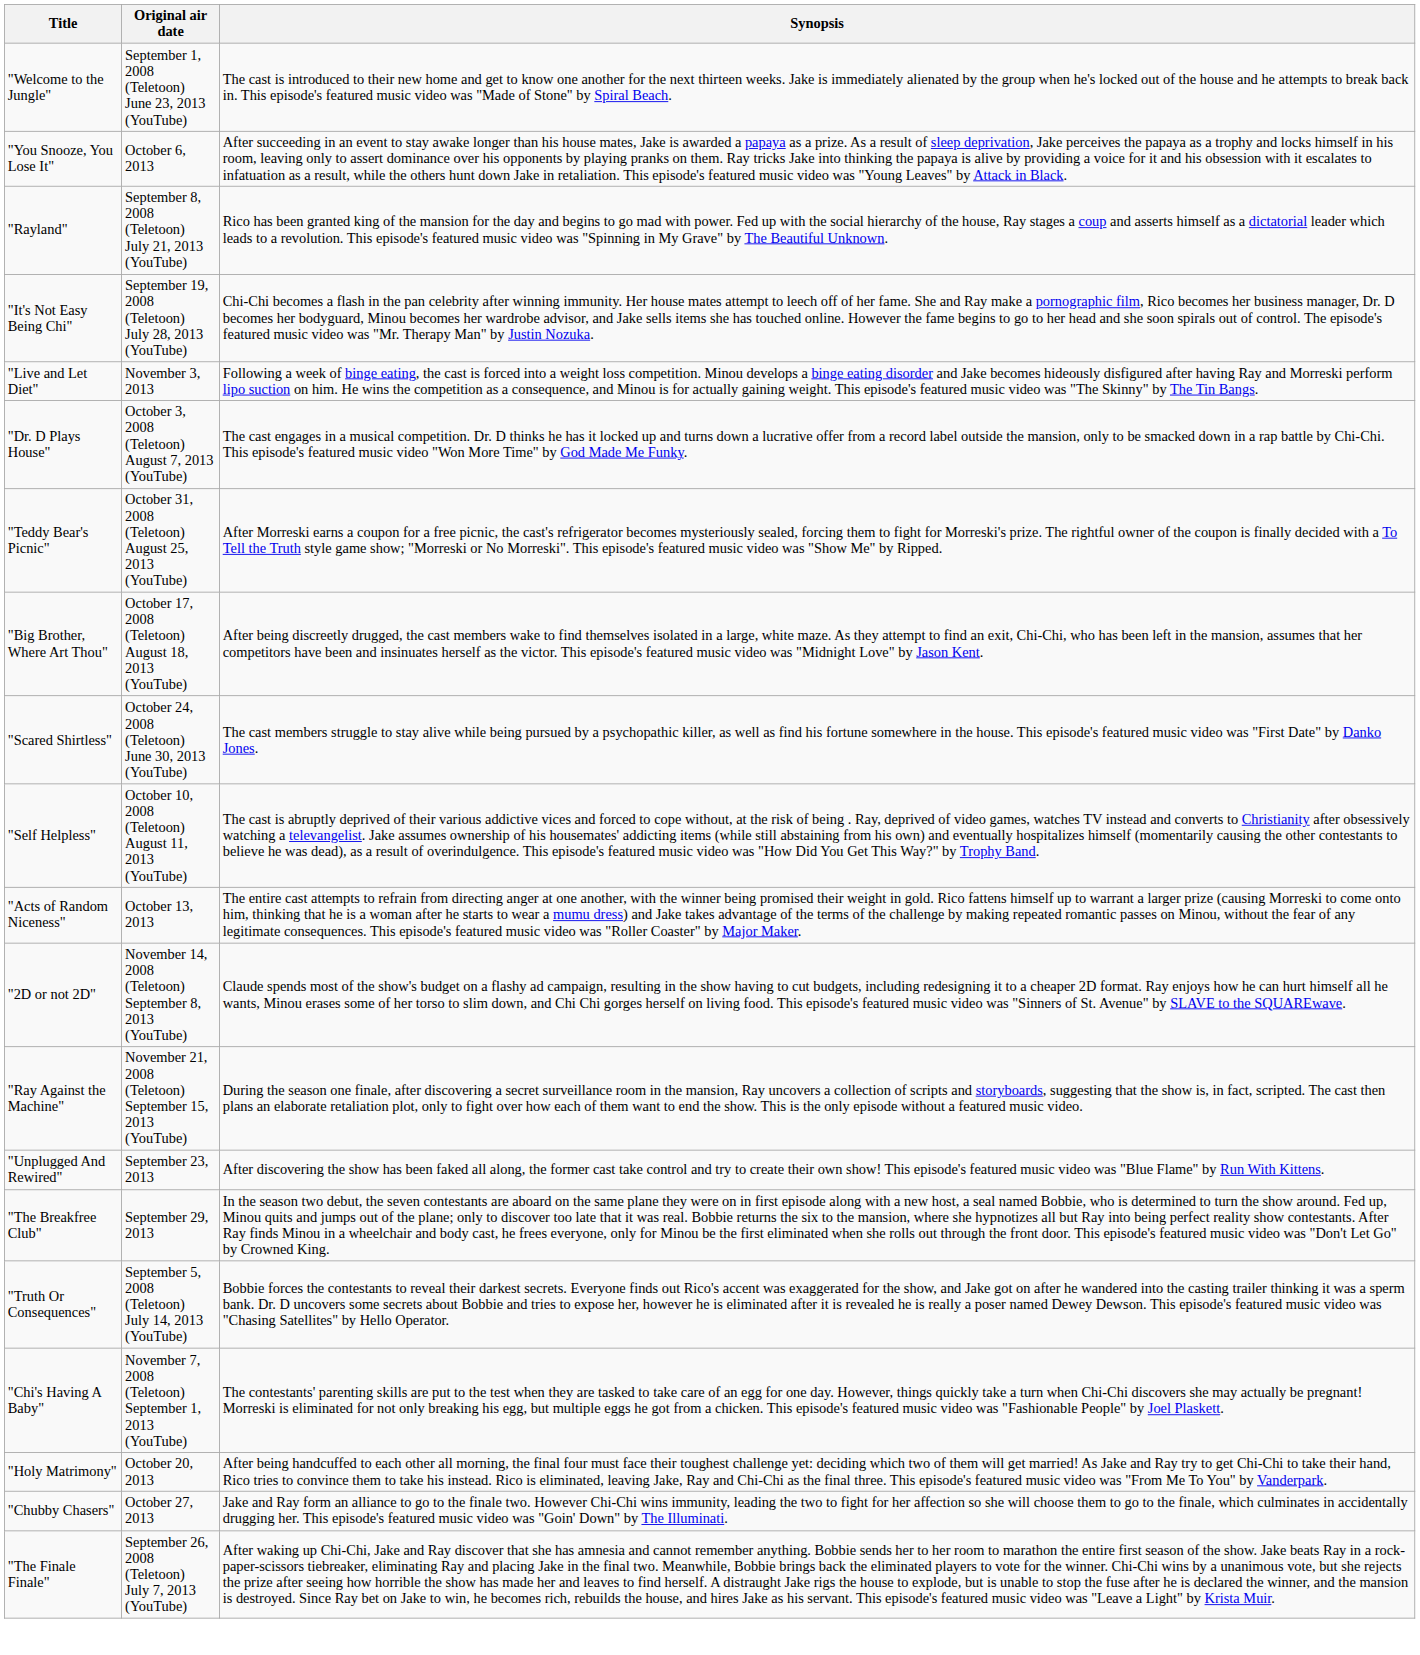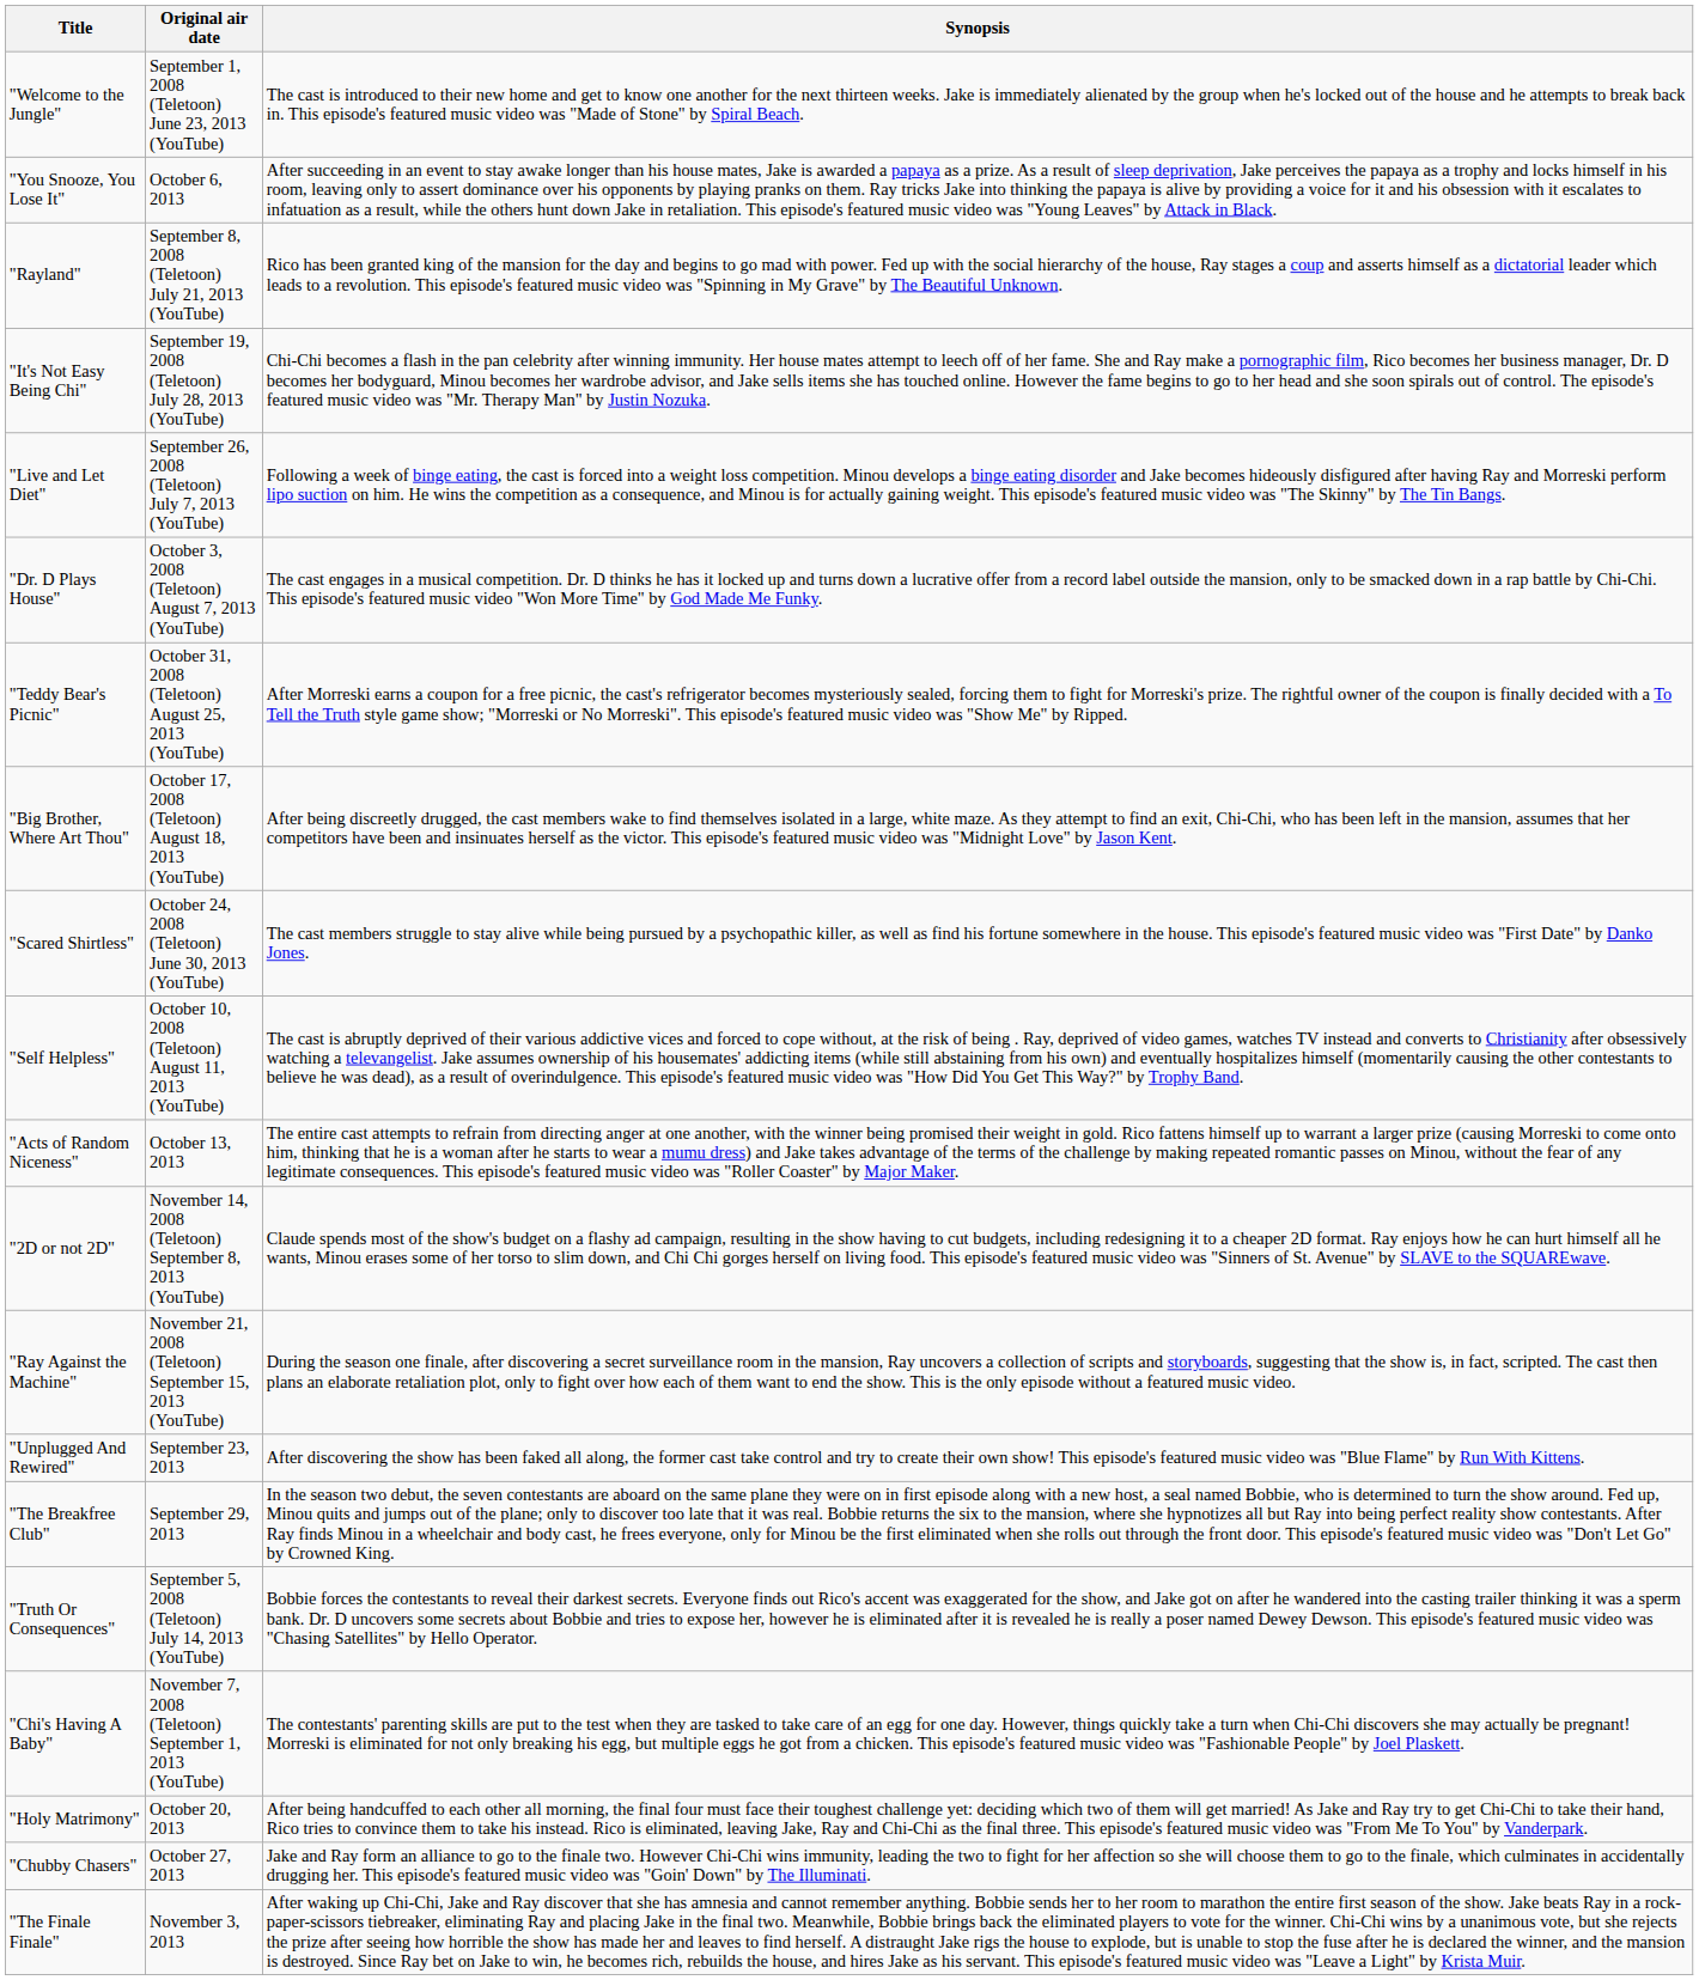"Live and Let Diet" | Original air date: November 3, 2013 -> September 26, 2008 (Teletoon) July 7, 2013 (YouTube)
"The Finale Finale" | Original air date: September 26, 2008 (Teletoon) July 7, 2013 (YouTube) -> November 3, 2013
